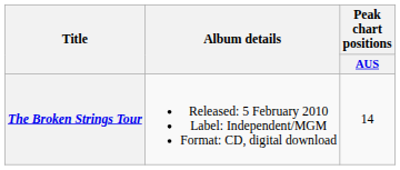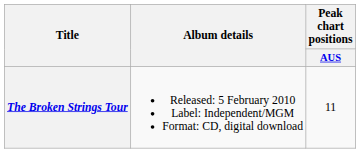The Broken Strings Tour | Peak chart positions / AUS: 14 -> 11
